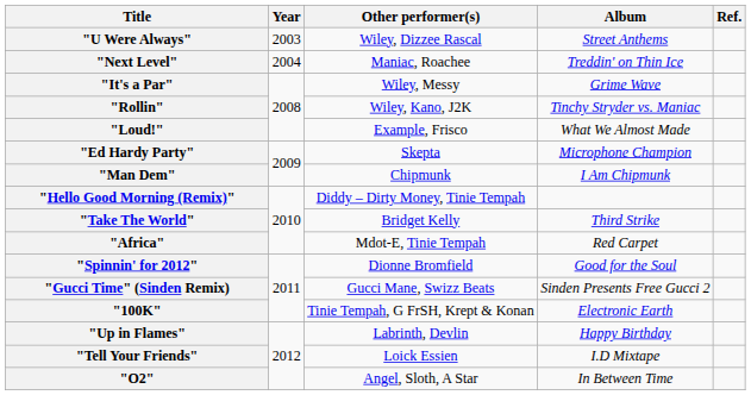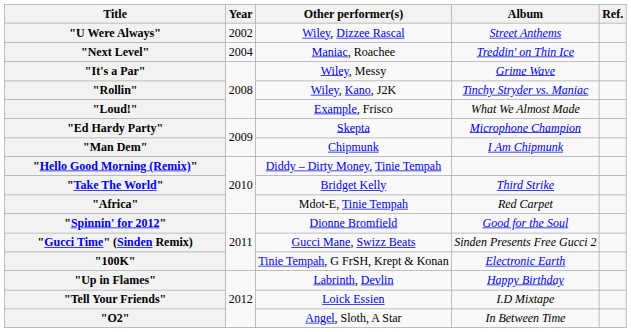"U Were Always" | Year: 2003 -> 2002
